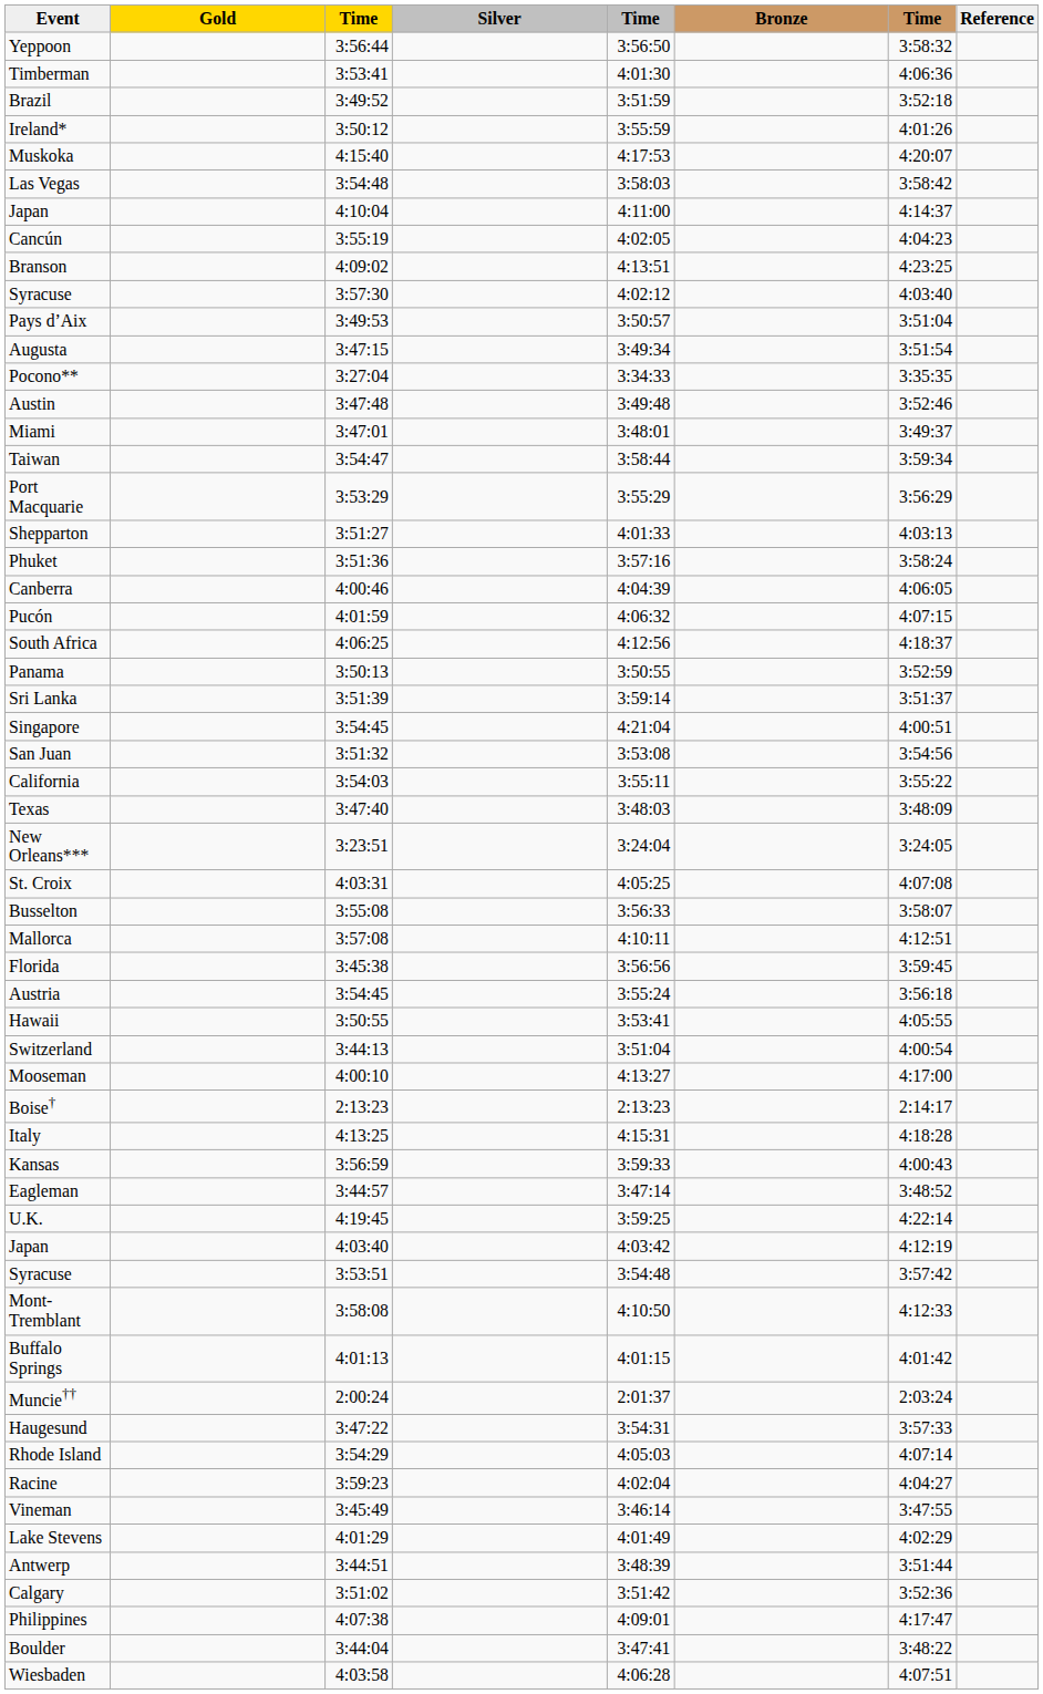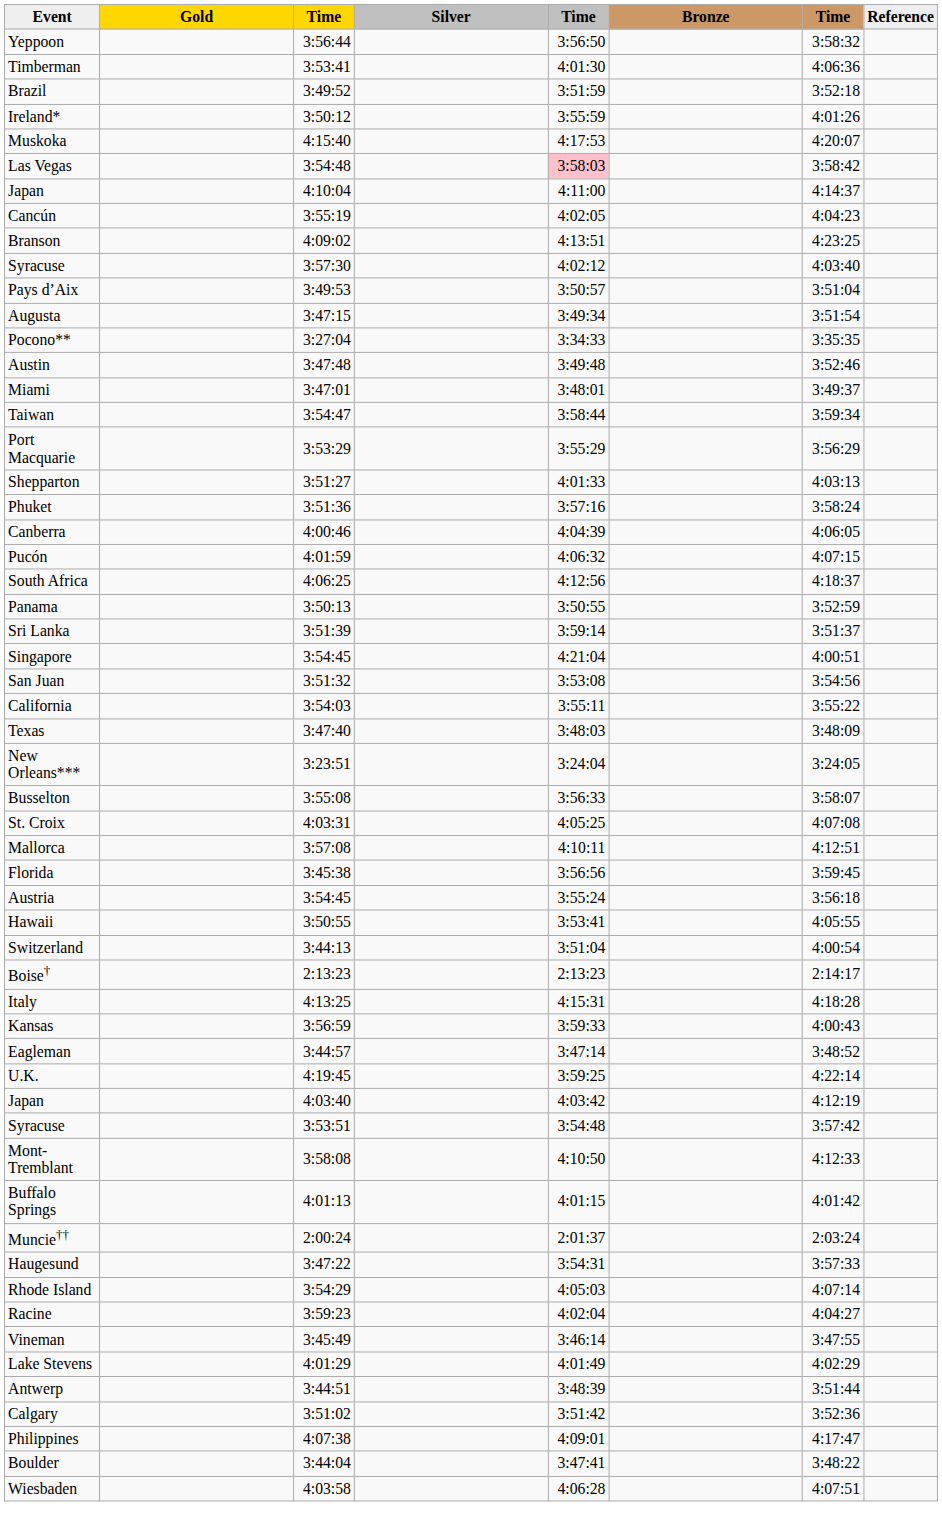Las Vegas | column 5: no background -> pink background
rows swapped: Busselton <-> St. Croix
- row: Mooseman | 4:00:10 | 4:13:27 | 4:17:00
